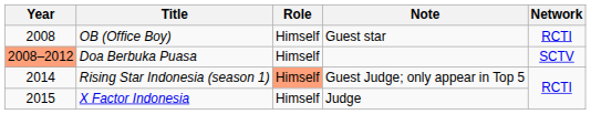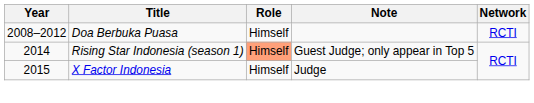- row: 2008 | OB (Office Boy) | Himself | Guest star | RCTI
Doa Berbuka Puasa | Year: lightsalmon background -> no background
Doa Berbuka Puasa | Network: SCTV -> RCTI
